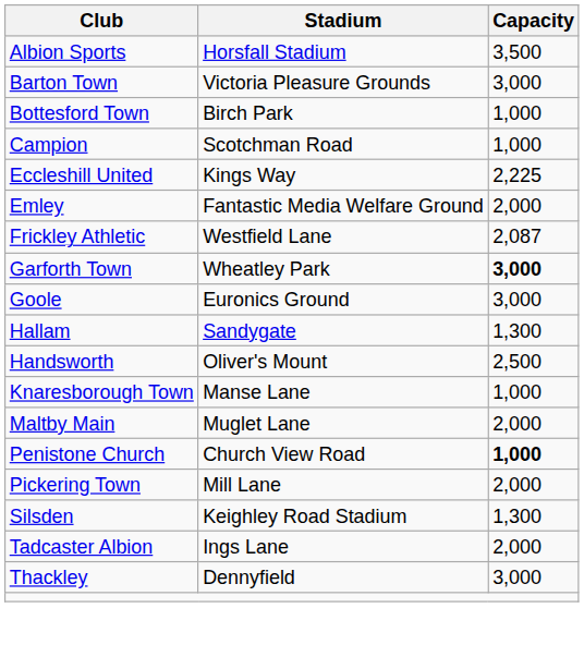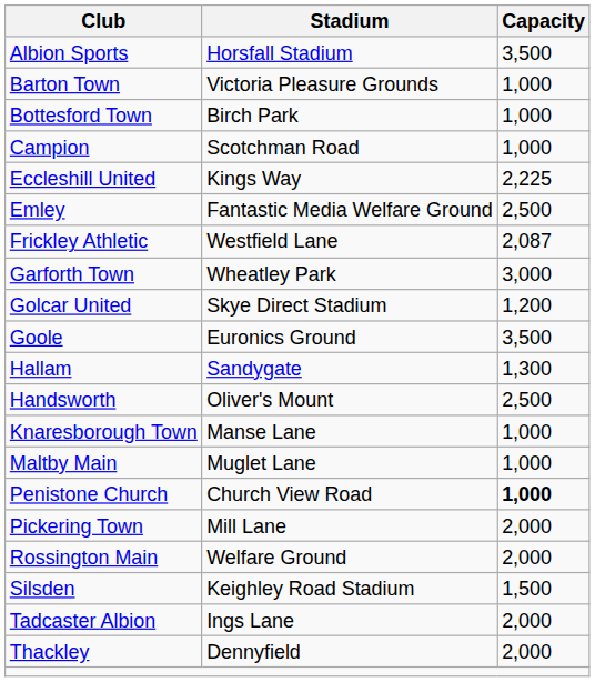Barton Town | Capacity: 3,000 -> 1,000
Emley | Capacity: 2,000 -> 2,500
Garforth Town | Capacity: bold -> normal
+ row: Golcar United | Skye Direct Stadium | 1,200
Goole | Capacity: 3,000 -> 3,500
Maltby Main | Capacity: 2,000 -> 1,000
+ row: Rossington Main | Welfare Ground | 2,000
Silsden | Capacity: 1,300 -> 1,500
Thackley | Capacity: 3,000 -> 2,000
